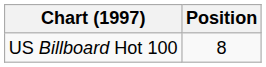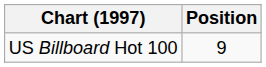US Billboard Hot 100 | Position: 8 -> 9
